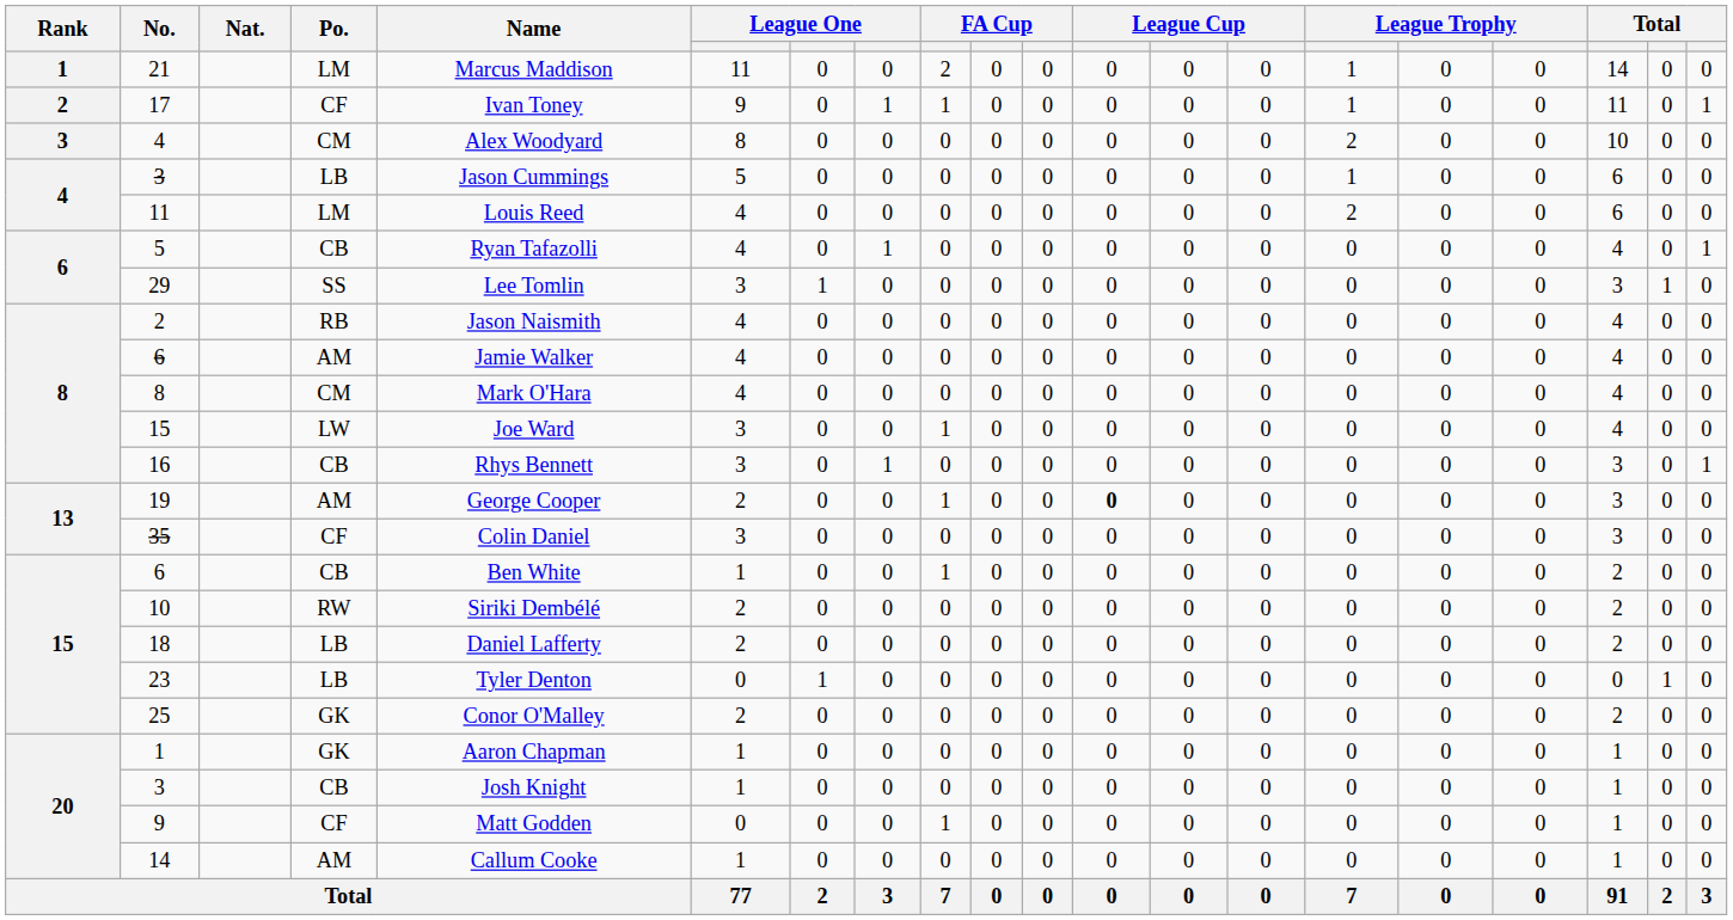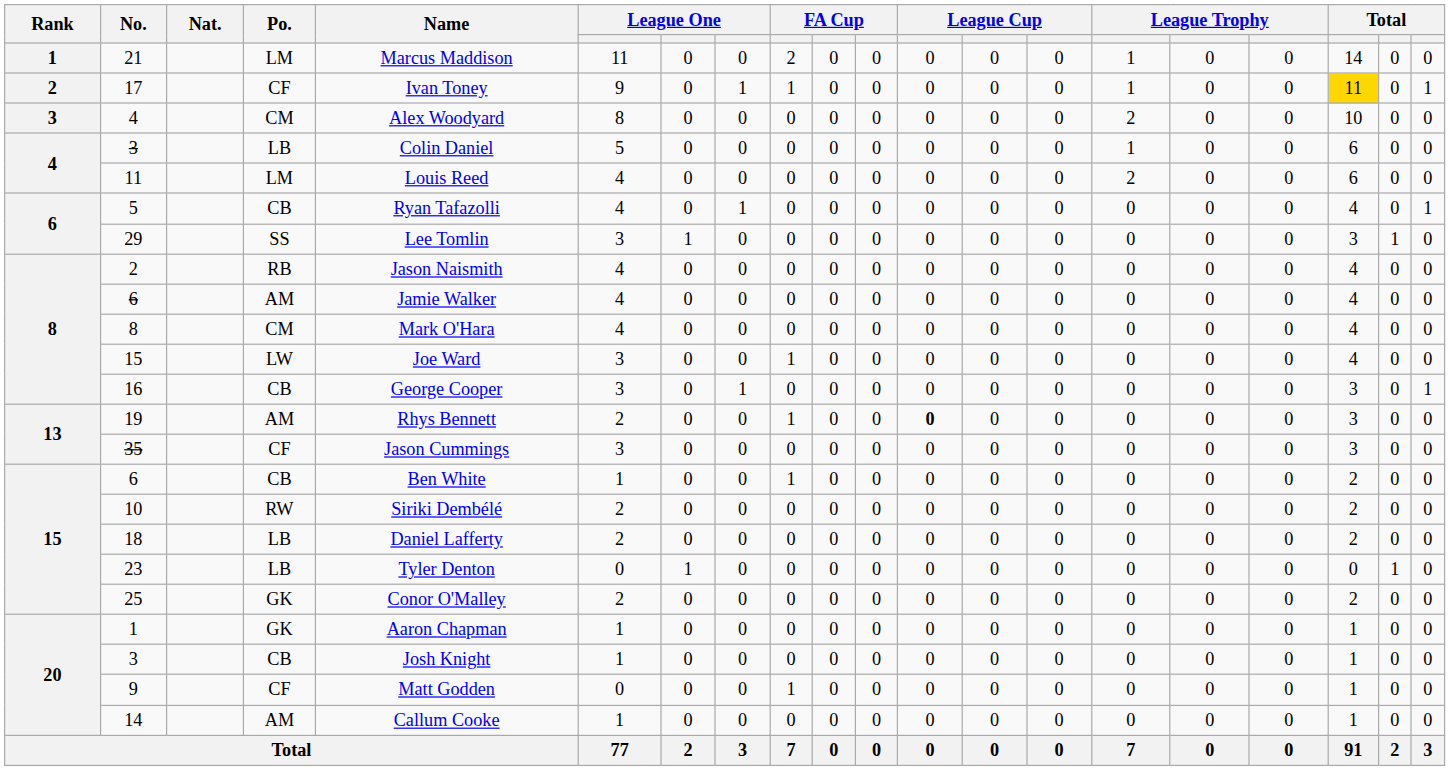17 | column 18: no background -> gold background
3 / LB | Name: Jason Cummings -> Colin Daniel
16 | Name: Rhys Bennett -> George Cooper
19 | Name: George Cooper -> Rhys Bennett
35 | Name: Colin Daniel -> Jason Cummings
